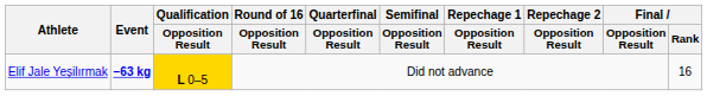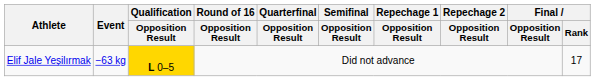Elif Jale Yeşilırmak | Event: bold -> normal
Elif Jale Yeşilırmak | Final / Rank: 16 -> 17
